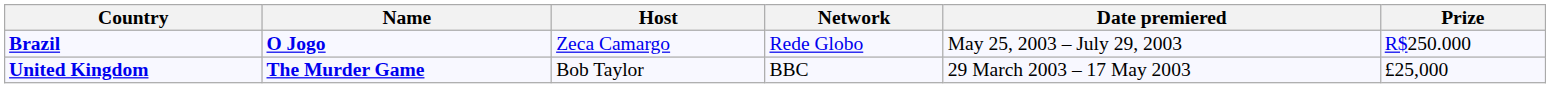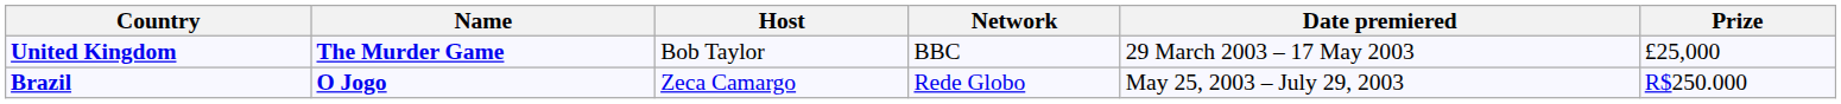rows swapped: Brazil <-> United Kingdom
